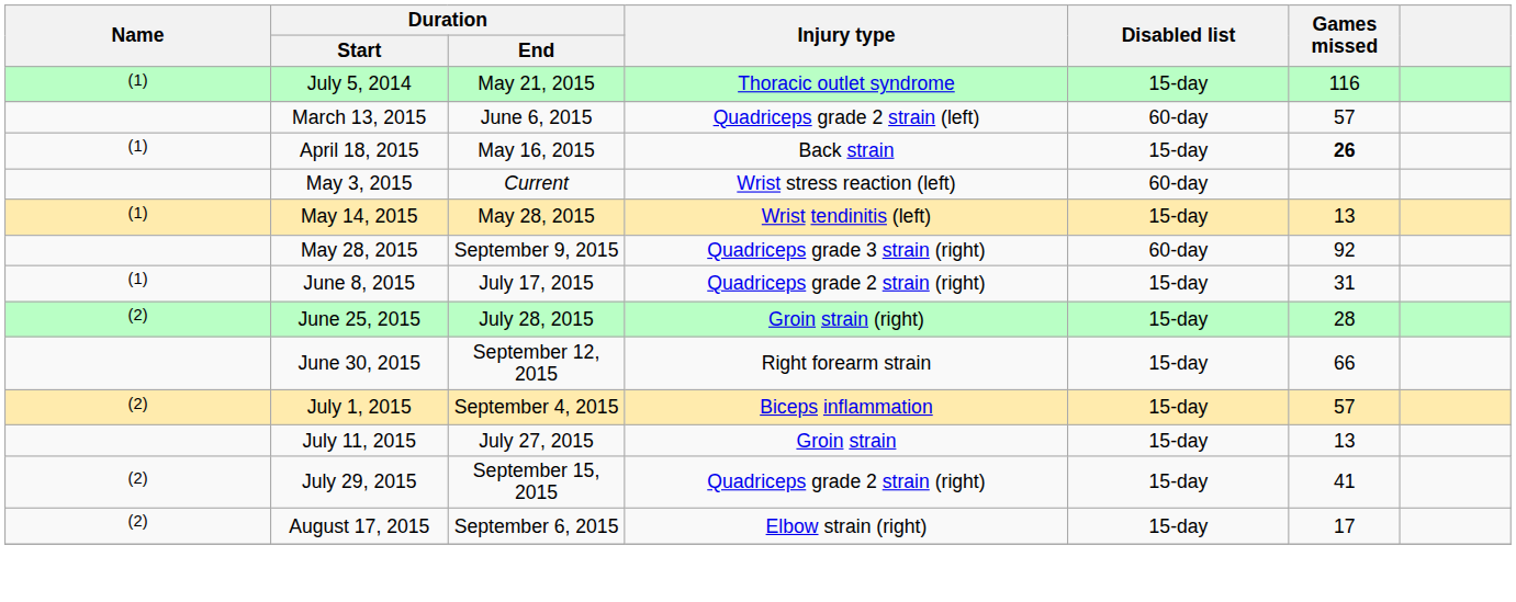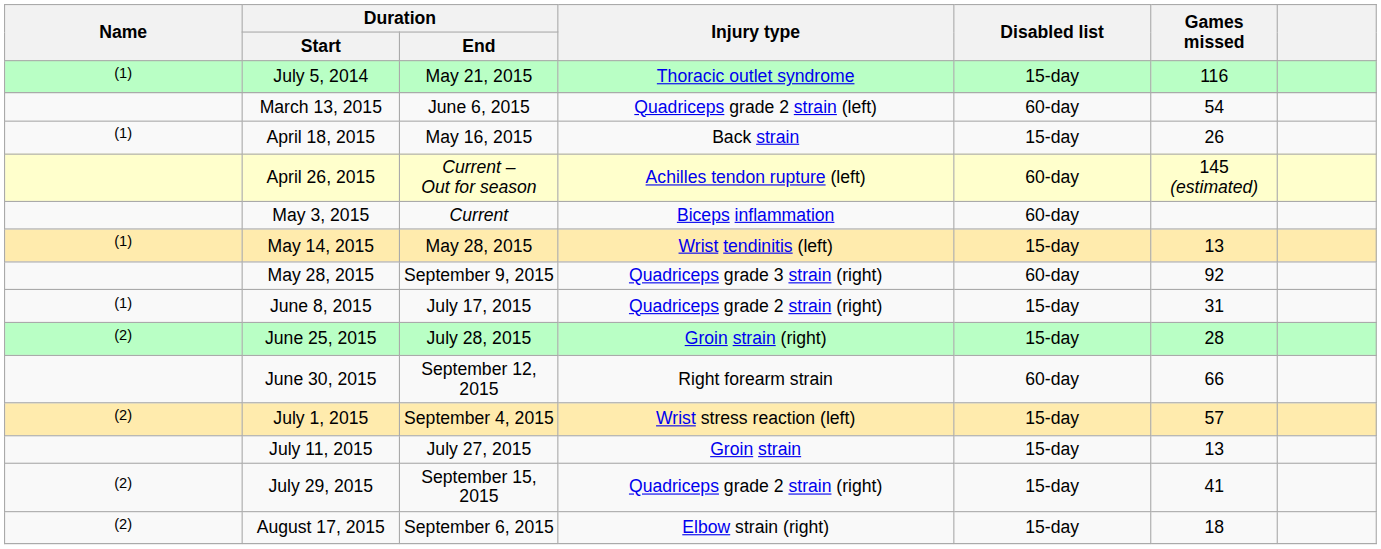March 13, 2015 | Games missed: 57 -> 54
April 18, 2015 | Games missed: bold -> normal
+ row: April 26, 2015 | Current – Out for season | Achilles tendon rupture (left) | 60-day | 145 (estimated)
May 3, 2015 | Injury type: Wrist stress reaction (left) -> Biceps inflammation
June 30, 2015 | Disabled list: 15-day -> 60-day
July 1, 2015 | Injury type: Biceps inflammation -> Wrist stress reaction (left)
August 17, 2015 | Games missed: 17 -> 18
